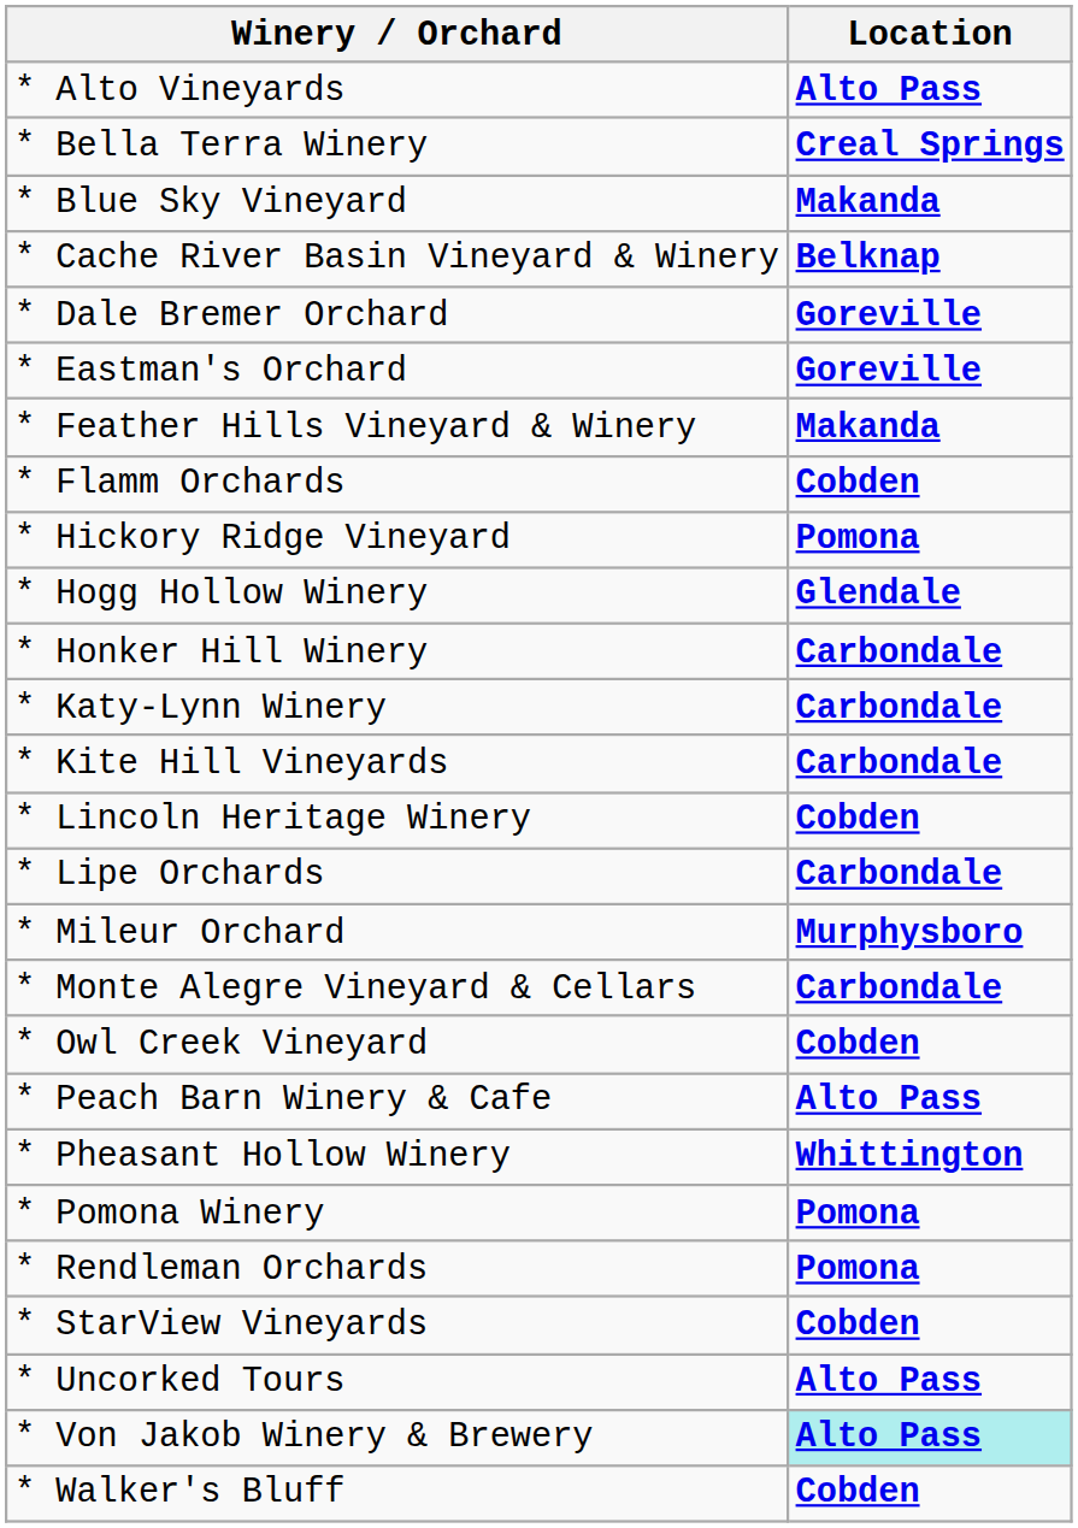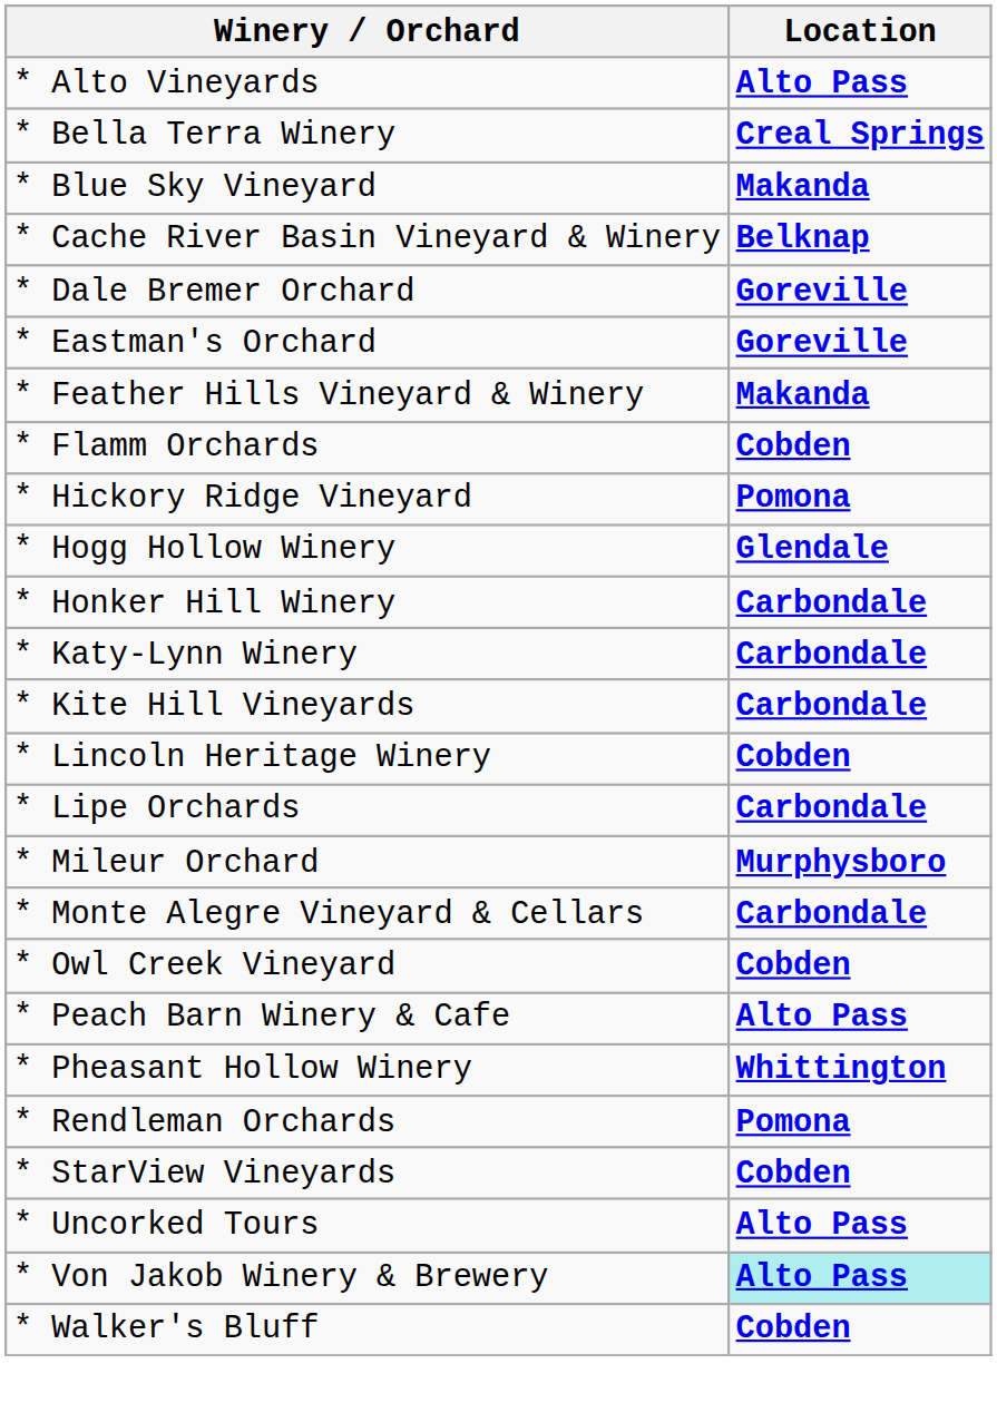- row: * Pomona Winery | Pomona
